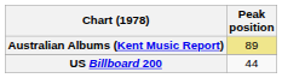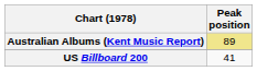US Billboard 200 | Peak position: 44 -> 41
